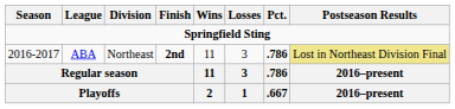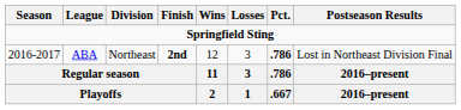2016-2017 | Wins: 11 -> 12
2016-2017 | Postseason Results: khaki background -> no background
